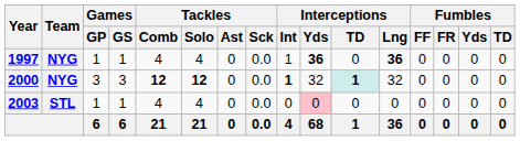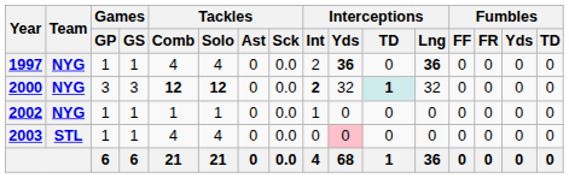1997 | Interceptions / Int: 1 -> 2
2000 | Interceptions / Int: 1 -> 2
+ row: 2002 | NYG | 1 | 1 | 1 | 1 | 0 | 0.0 | 1 | 0 | 0 | 0 | 0 | 0 | 0 | 0
